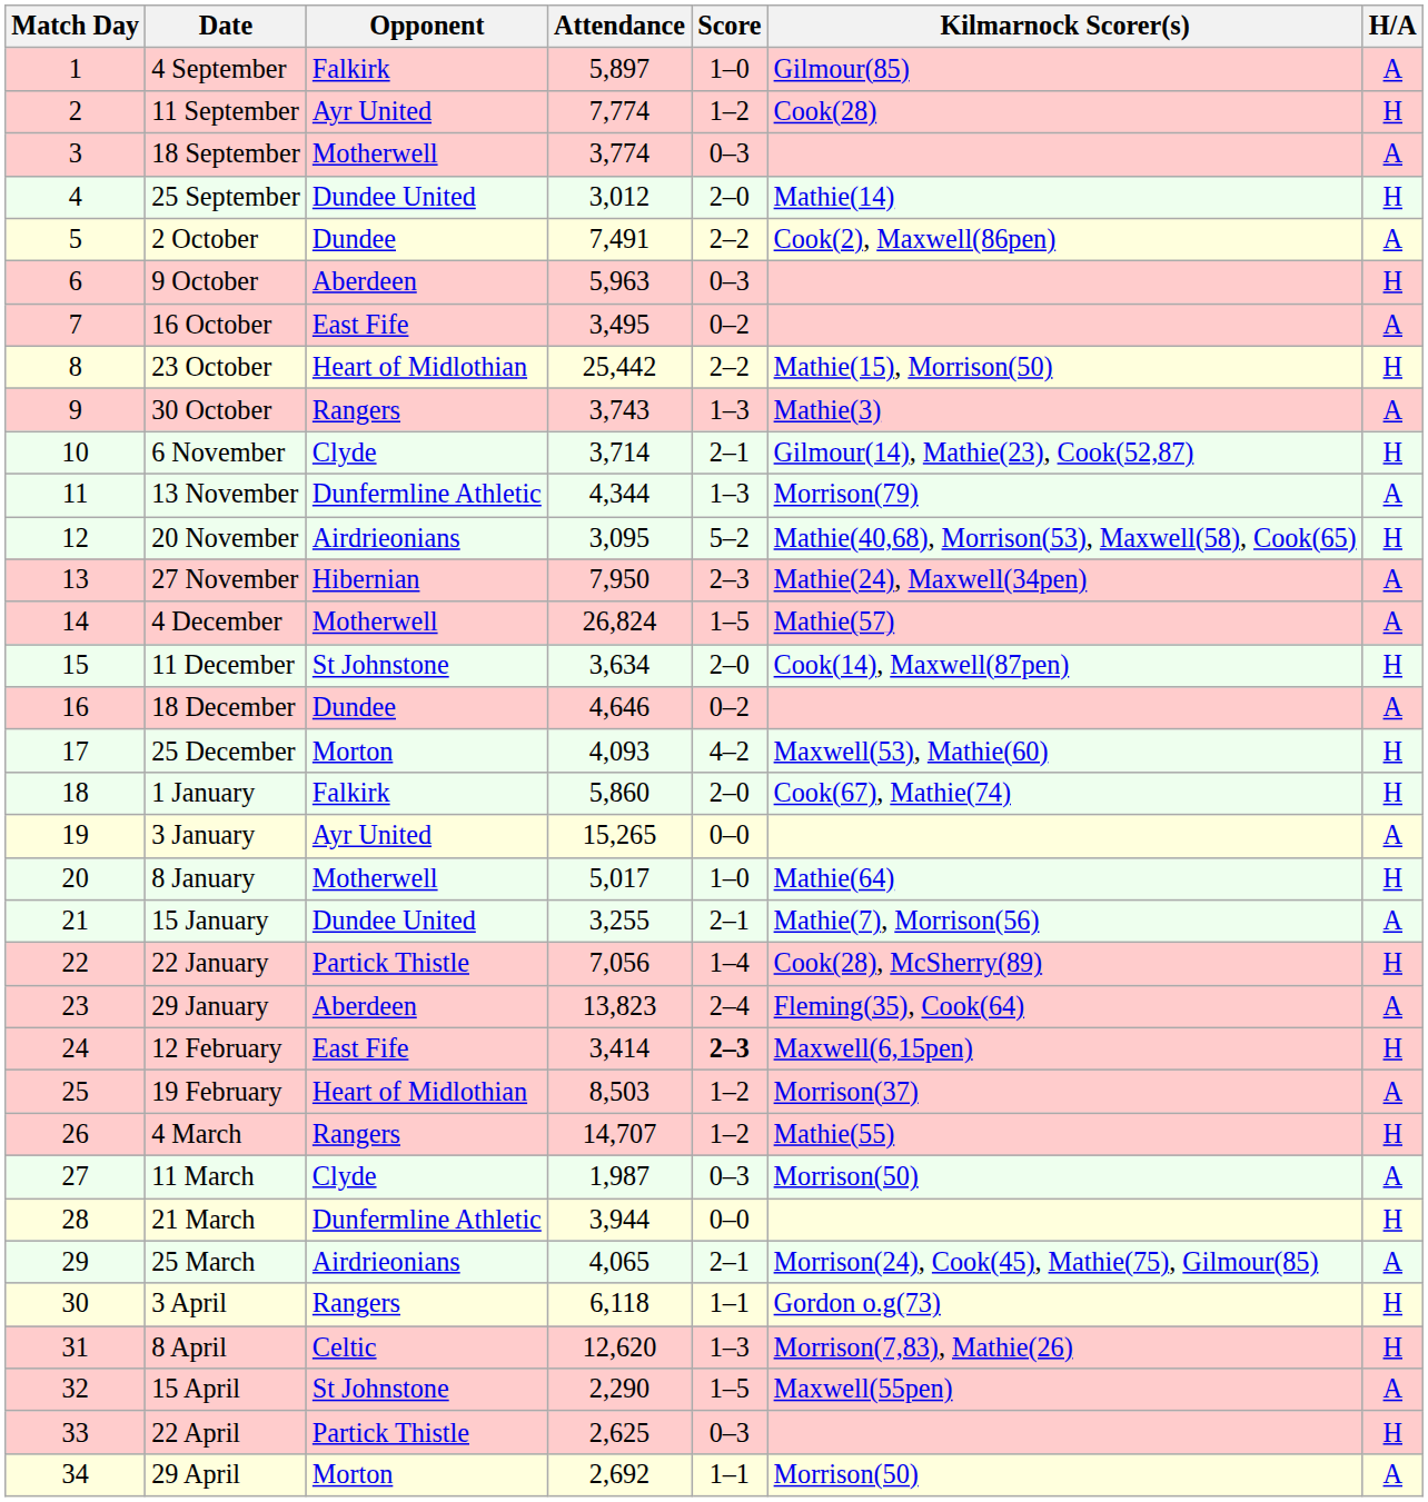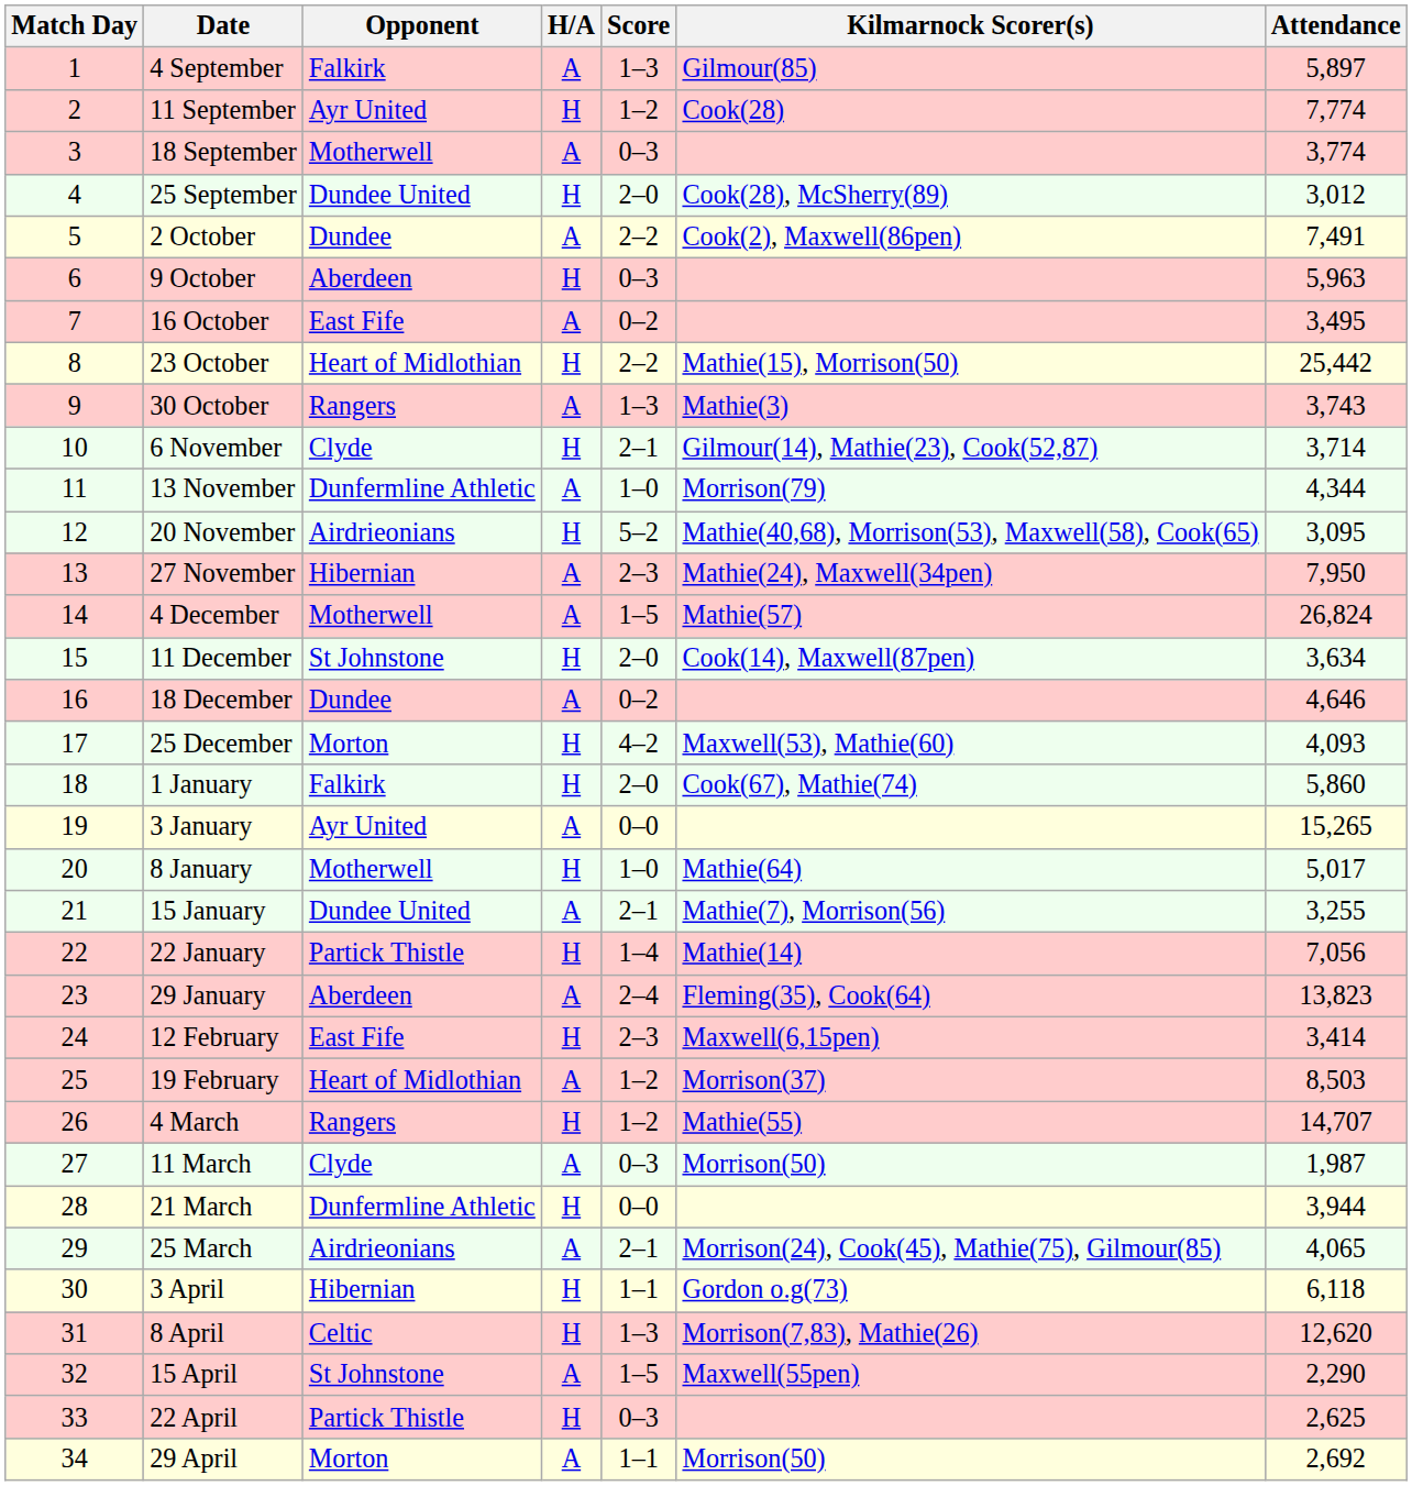columns swapped: H/A <-> Attendance
4 September | Score: 1–0 -> 1–3
25 September | Kilmarnock Scorer(s): Mathie(14) -> Cook(28), McSherry(89)
13 November | Score: 1–3 -> 1–0
22 January | Kilmarnock Scorer(s): Cook(28), McSherry(89) -> Mathie(14)
12 February | Score: bold -> normal
3 April | Opponent: Rangers -> Hibernian
